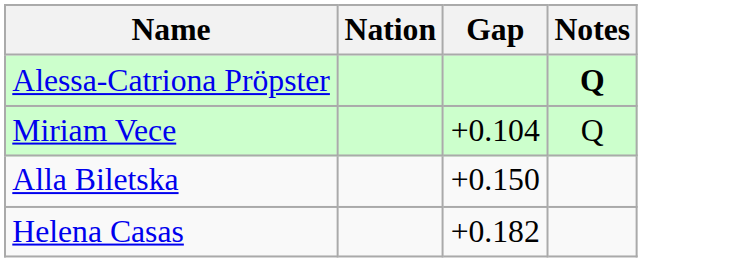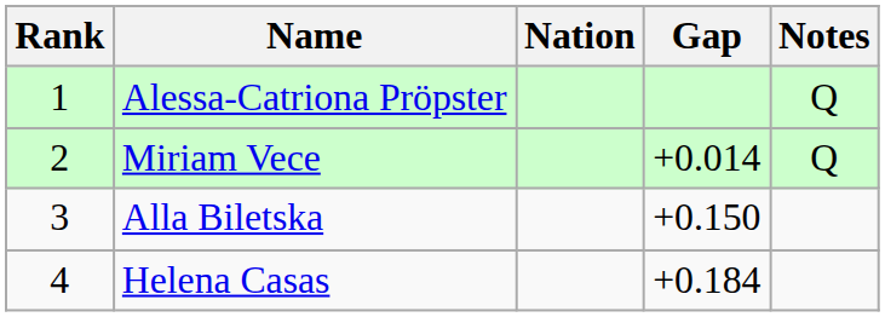+ column: Rank | 1 | 2 | 3 | 4
Alessa-Catriona Pröpster | Notes: bold -> normal
Miriam Vece | Gap: +0.104 -> +0.014
Helena Casas | Gap: +0.182 -> +0.184
